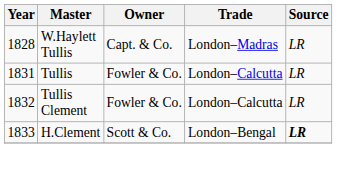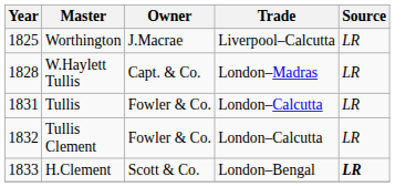+ row: 1825 | Worthington | J.Macrae | Liverpool–Calcutta | LR
